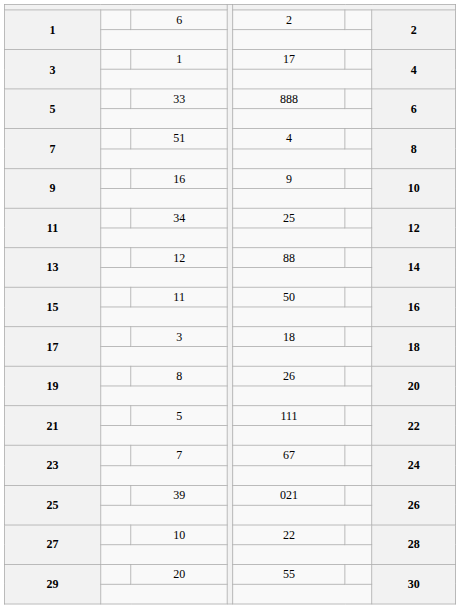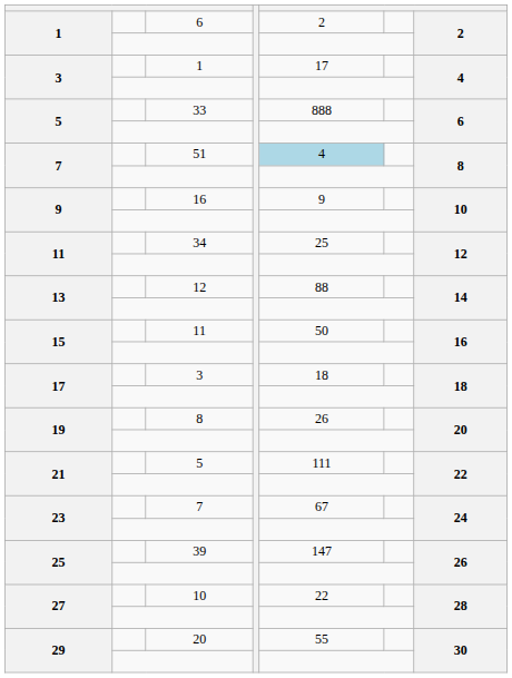51 | column 5: no background -> lightblue background
39 | column 5: 021 -> 147
